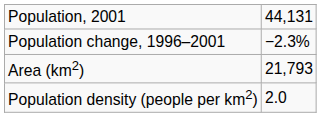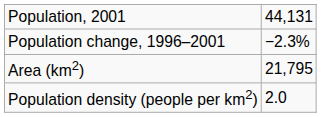Area (km2) | column 2: 21,793 -> 21,795
